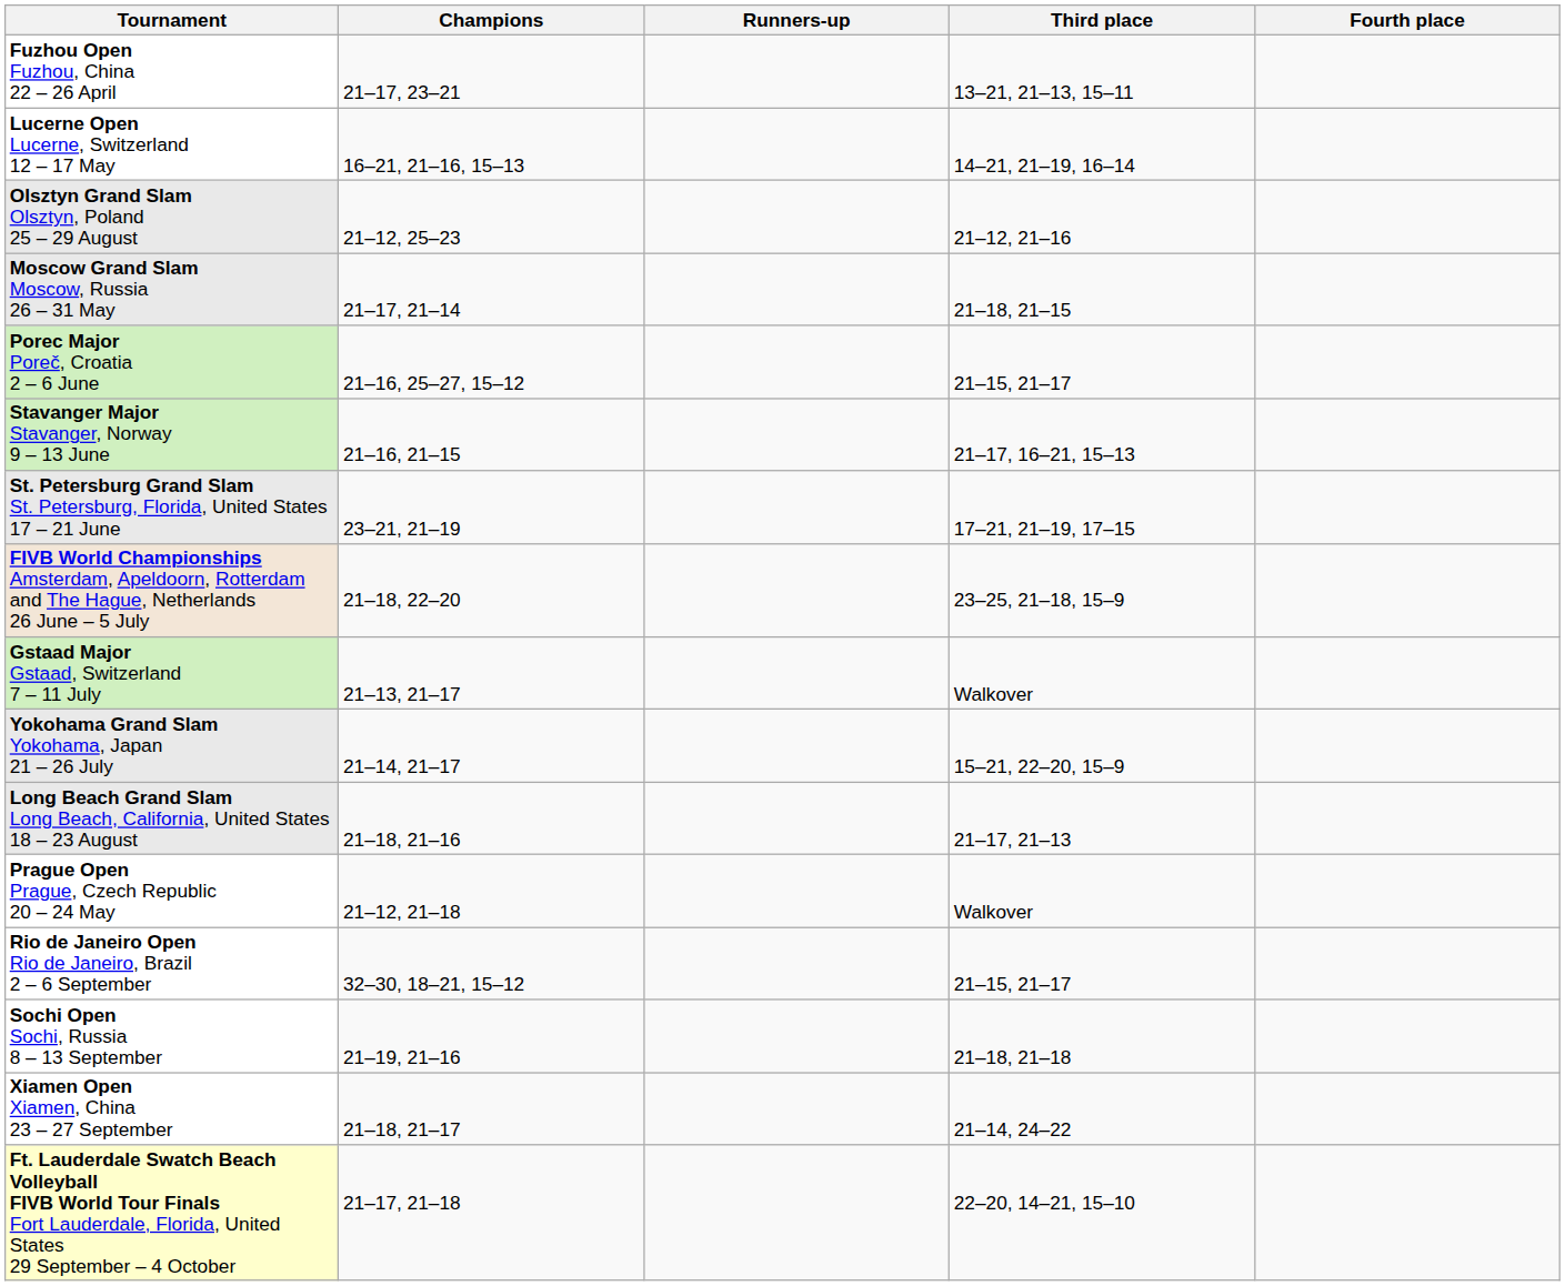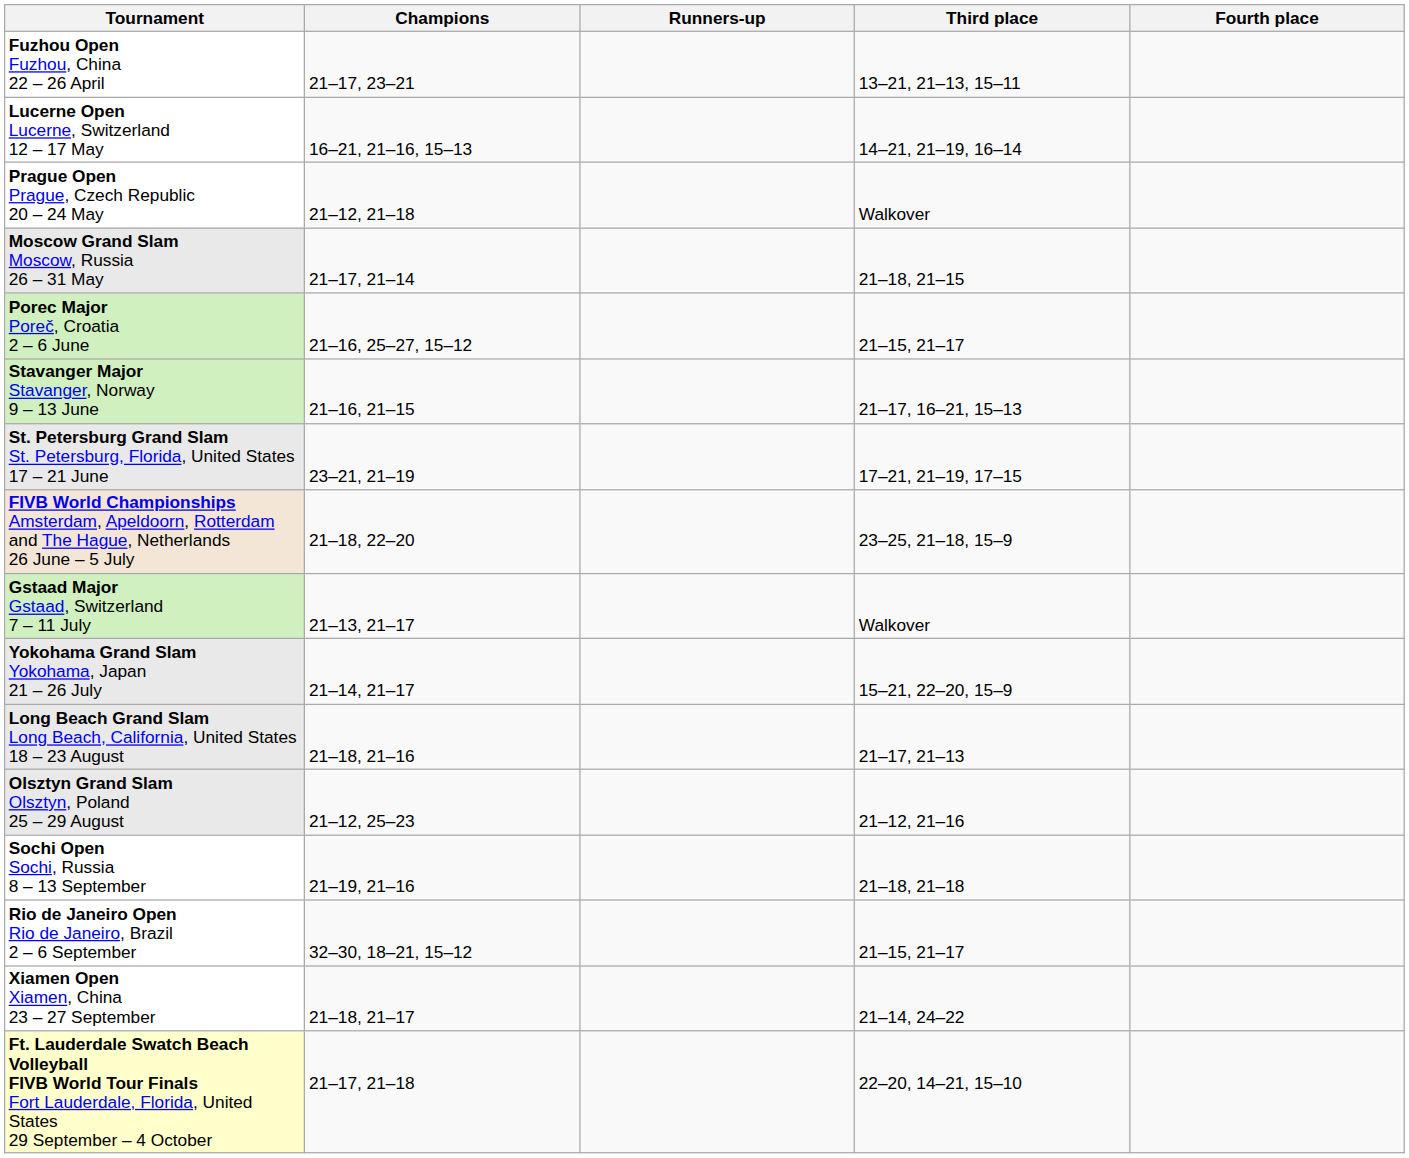rows swapped: Prague Open Prague, Czech Republic 20 – 24 May <-> Olsztyn Grand Slam Olsztyn, Poland 25 – 29 August
rows swapped: Rio de Janeiro Open Rio de Janeiro, Brazil 2 – 6 September <-> Sochi Open Sochi, Russia 8 – 13 September
